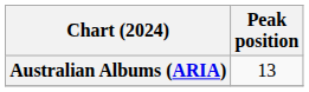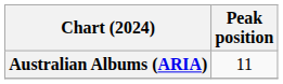Australian Albums (ARIA) | Peak position: 13 -> 11
